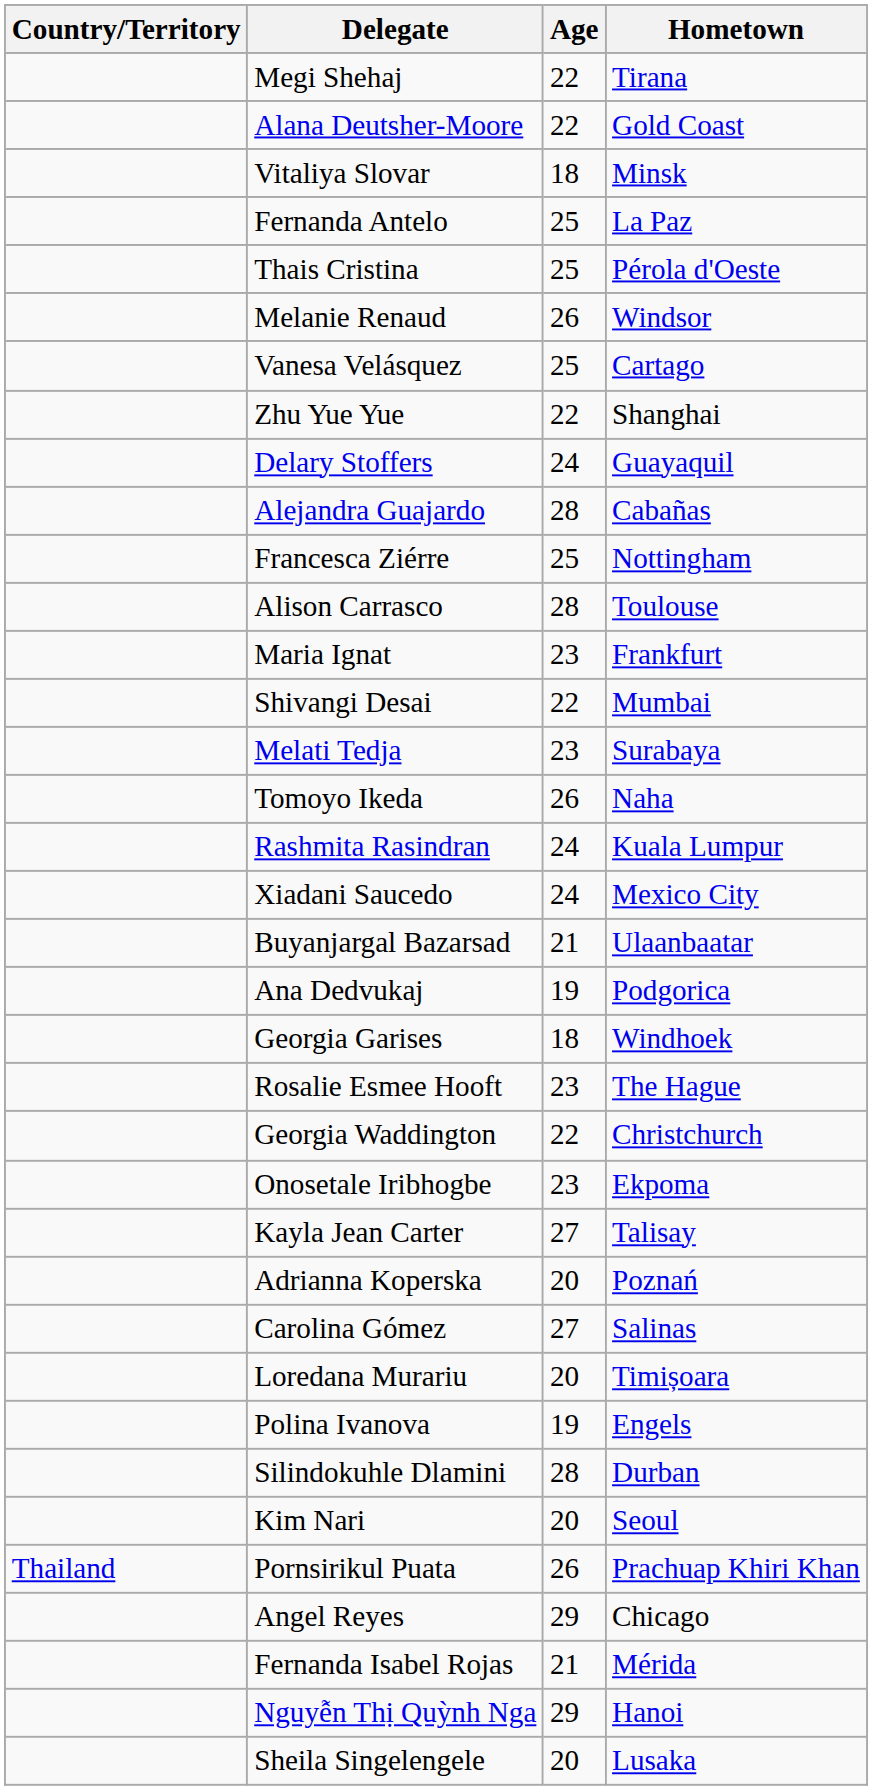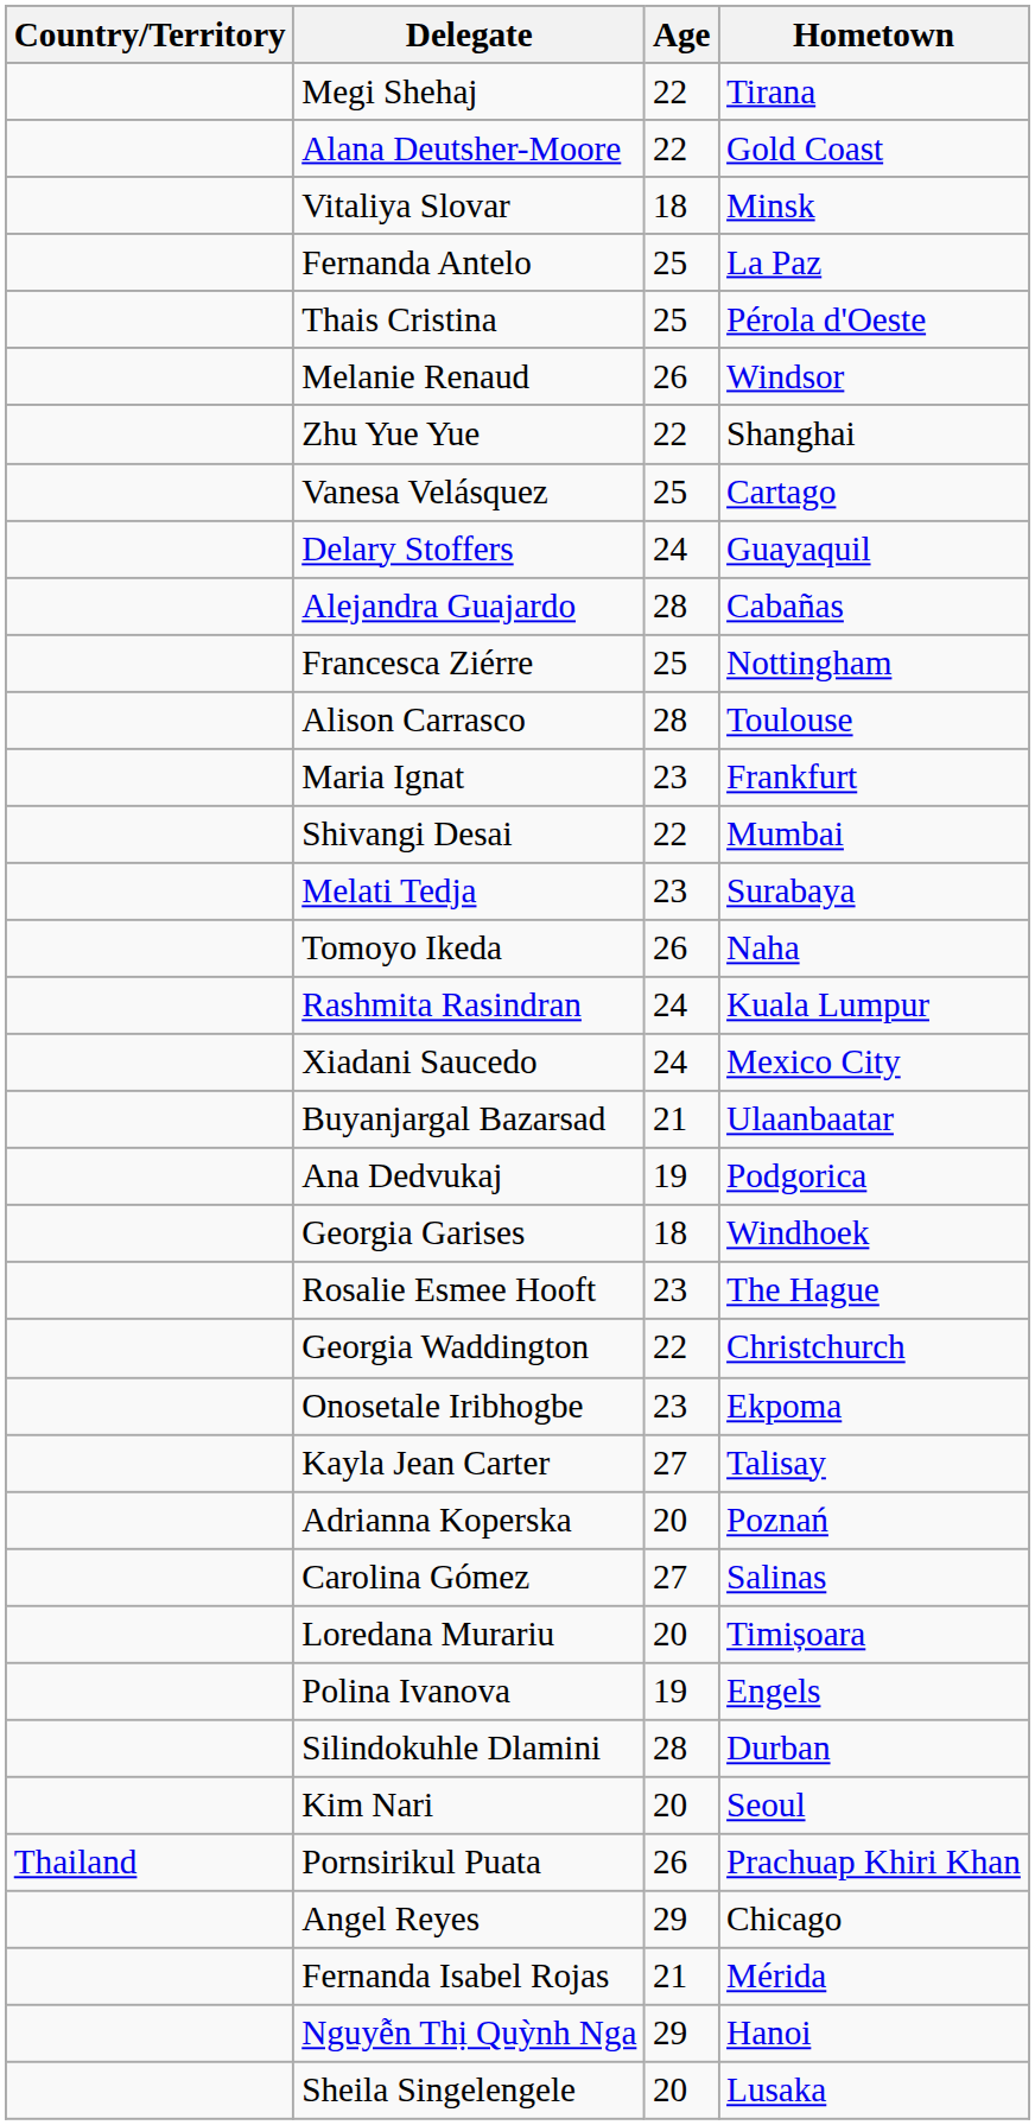rows swapped: Zhu Yue Yue <-> Vanesa Velásquez
